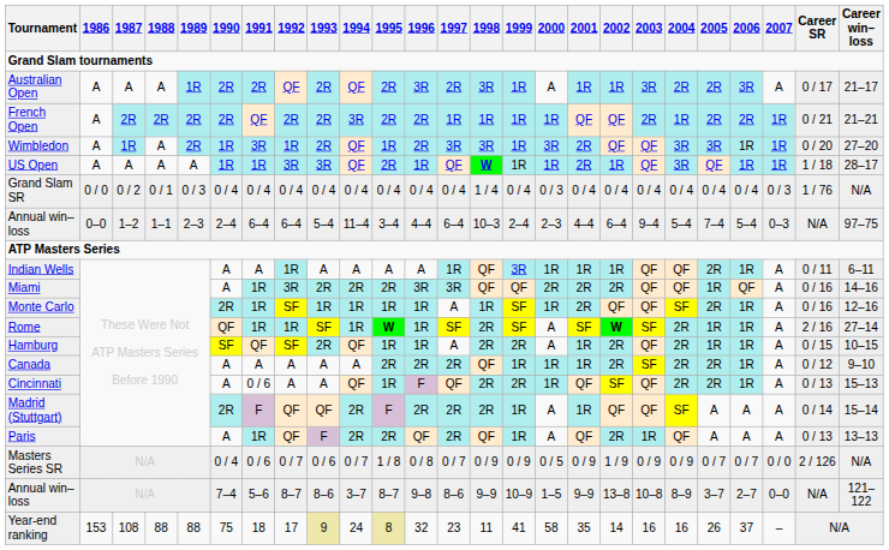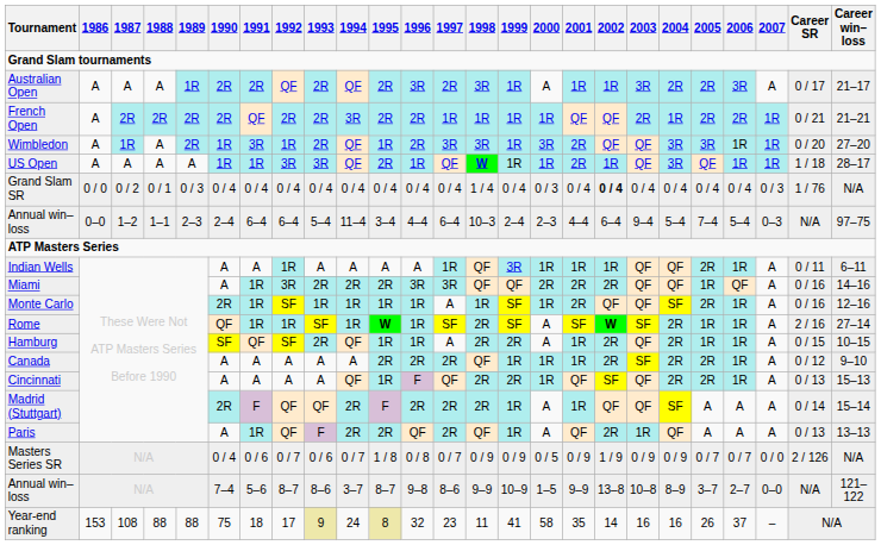Grand Slam SR | 2002: normal -> bold
Cincinnati | 1991: 0 / 6 -> A
